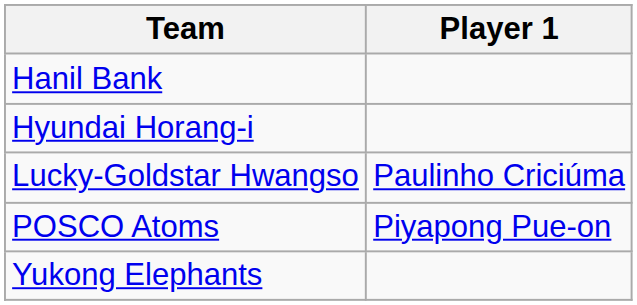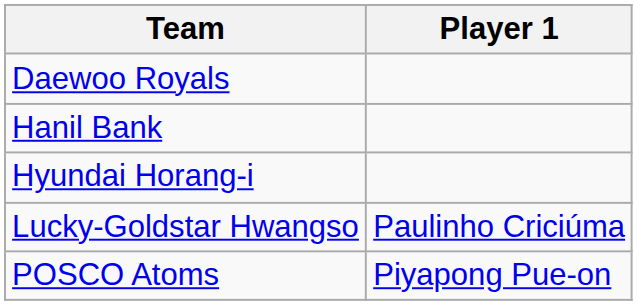+ row: Daewoo Royals
- row: Yukong Elephants
